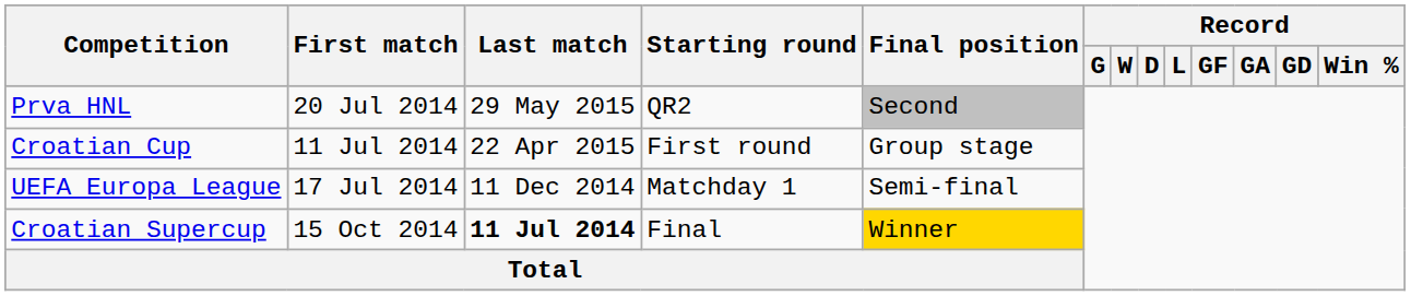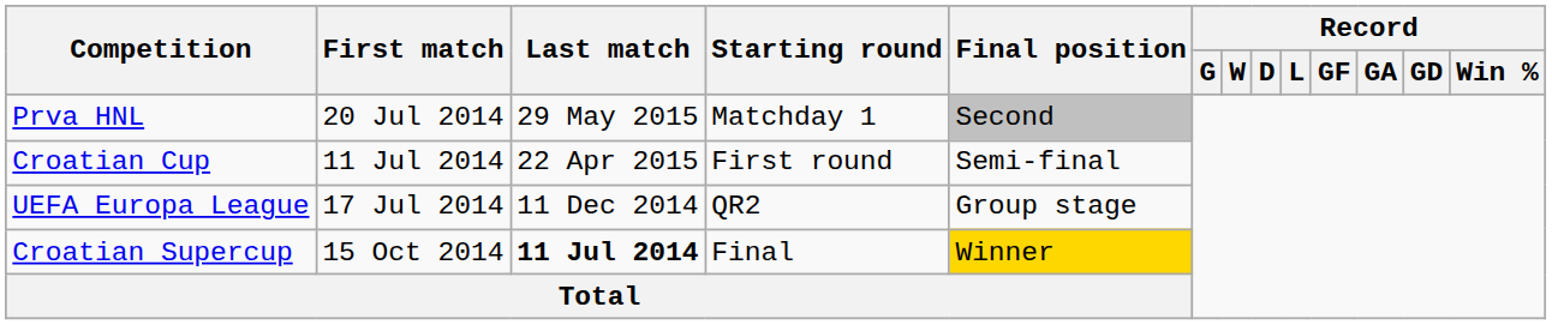Prva HNL | Starting round: QR2 -> Matchday 1
Croatian Cup | Final position: Group stage -> Semi-final
UEFA Europa League | Starting round: Matchday 1 -> QR2
UEFA Europa League | Final position: Semi-final -> Group stage
